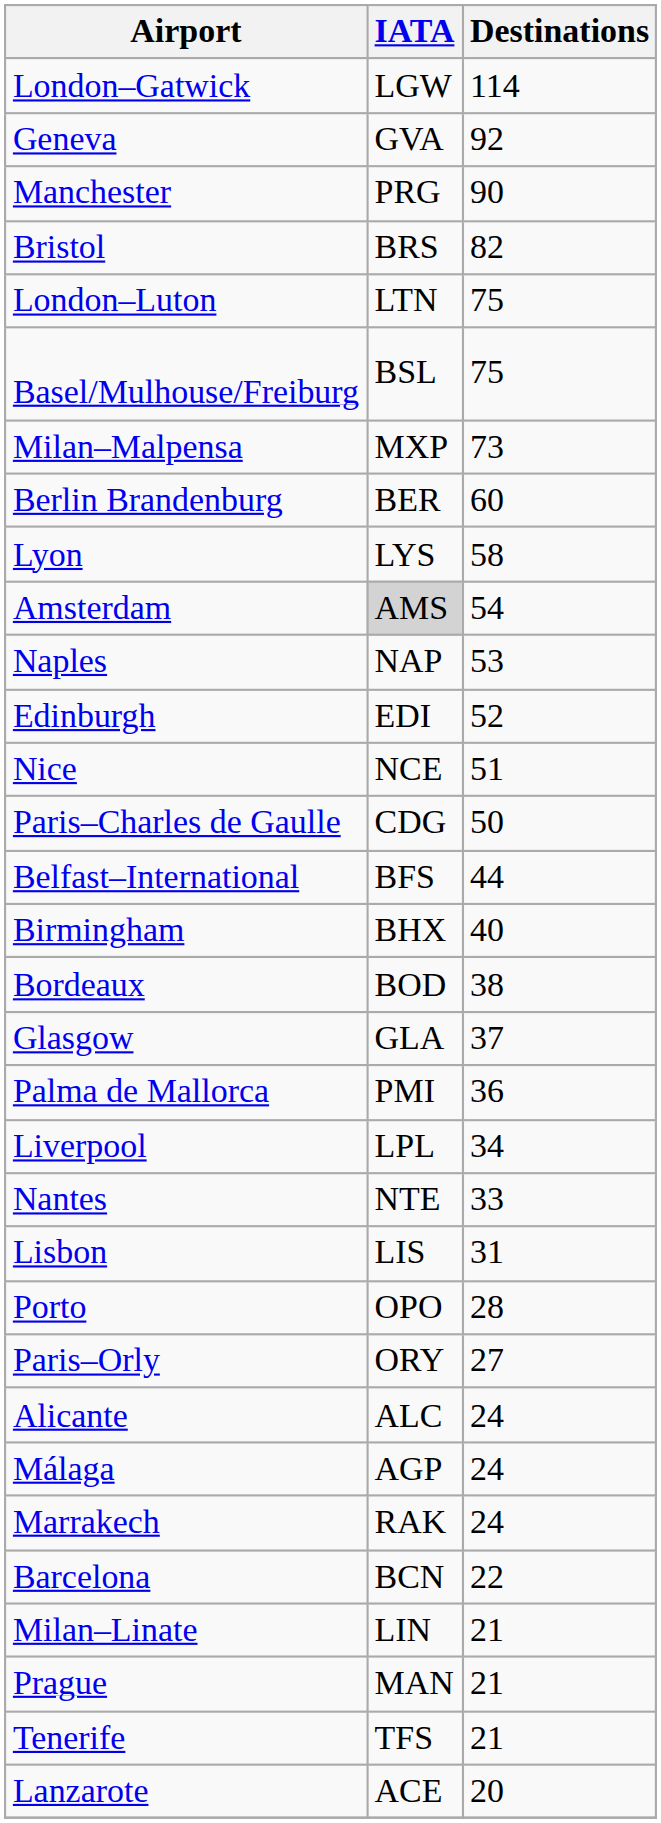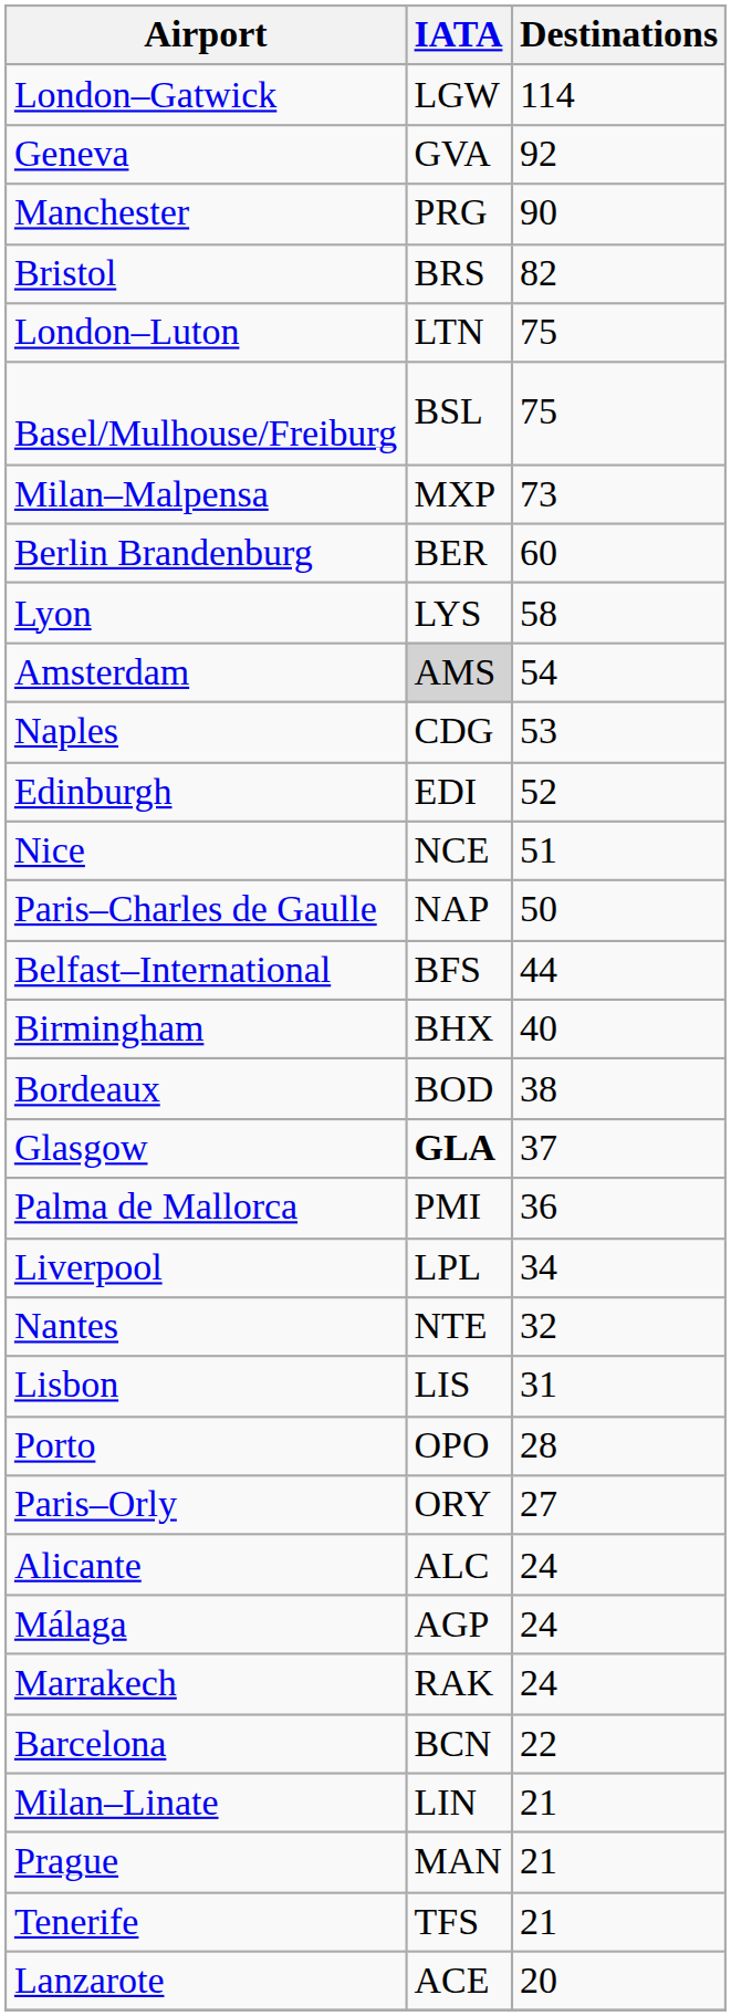Naples | IATA: NAP -> CDG
Paris–Charles de Gaulle | IATA: CDG -> NAP
Glasgow | IATA: normal -> bold
Nantes | Destinations: 33 -> 32
